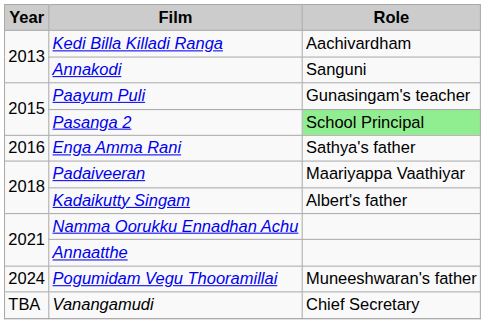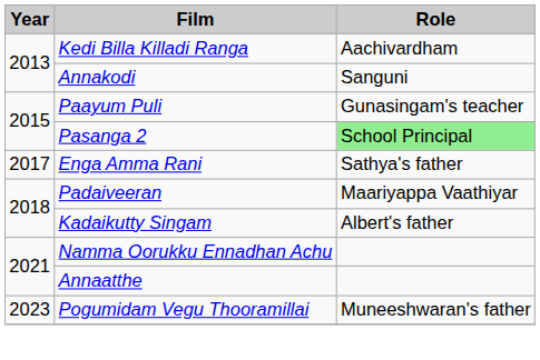Enga Amma Rani | Year: 2016 -> 2017
Pogumidam Vegu Thooramillai | Year: 2024 -> 2023
- row: TBA | Vanangamudi | Chief Secretary
